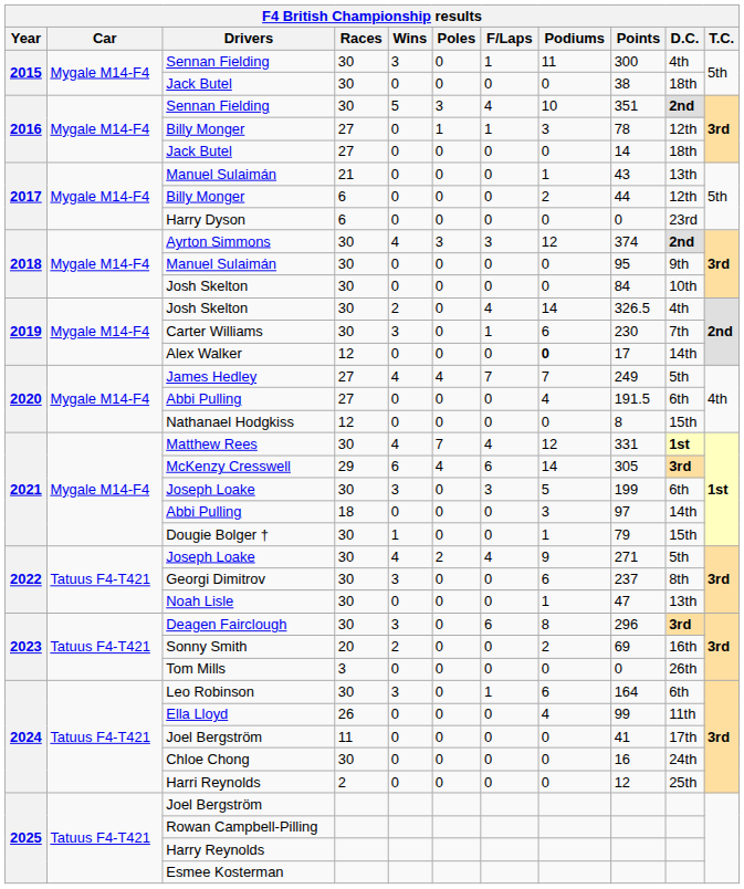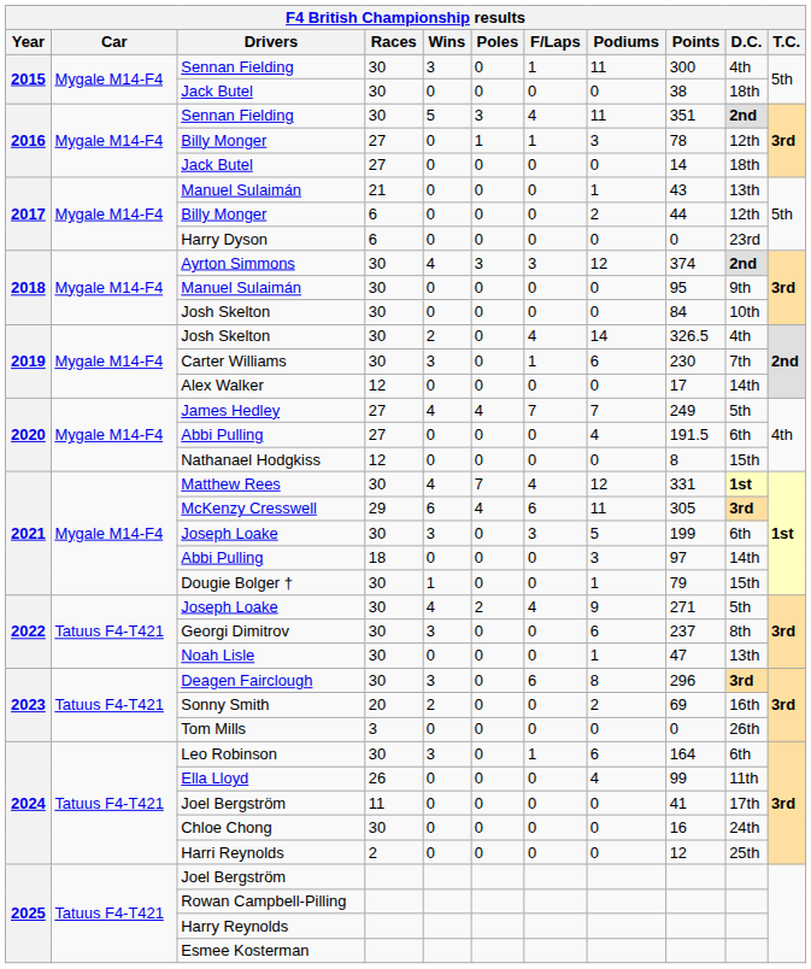2016 / Sennan Fielding | Podiums: 10 -> 11
Alex Walker | Podiums: bold -> normal
McKenzy Cresswell | Podiums: 14 -> 11
